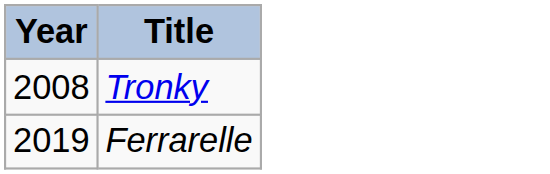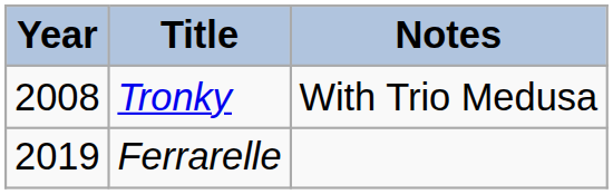+ column: Notes | With Trio Medusa
